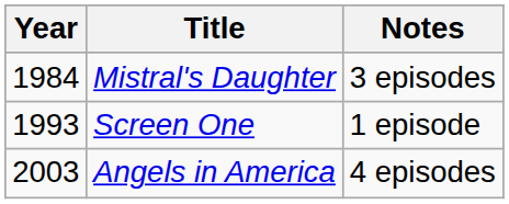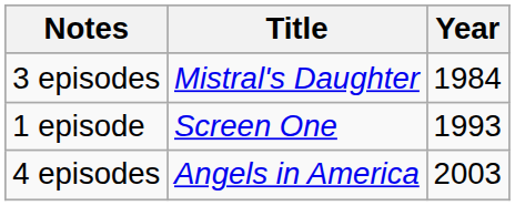columns swapped: Year <-> Notes
